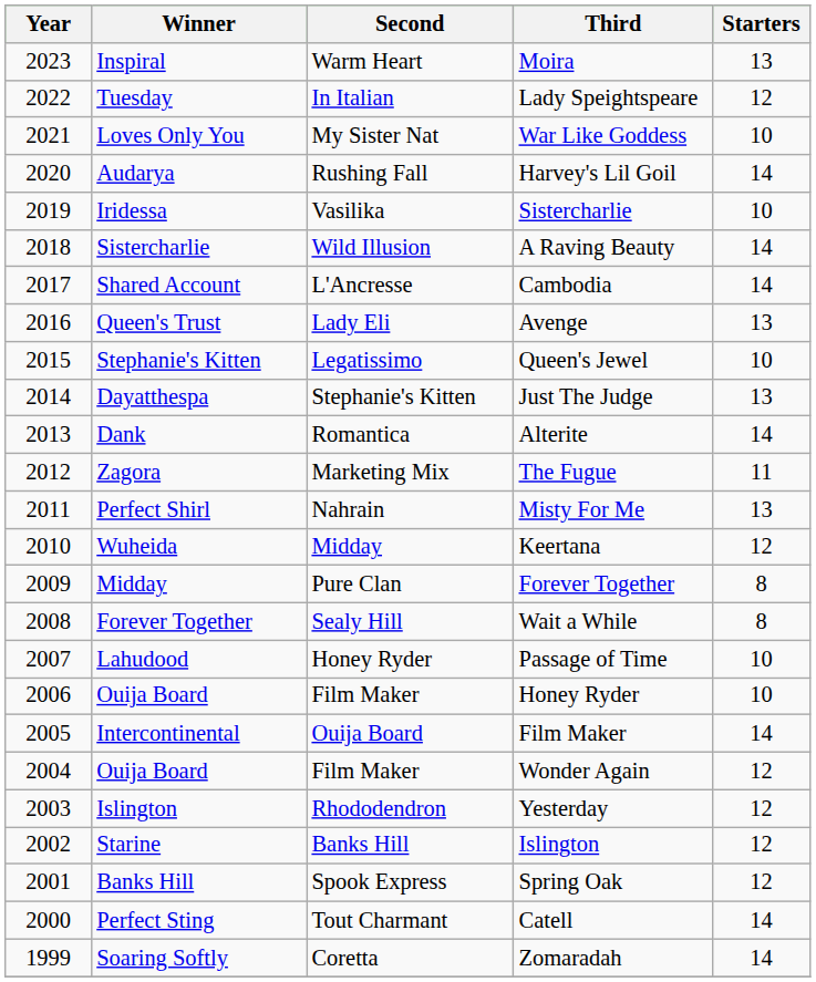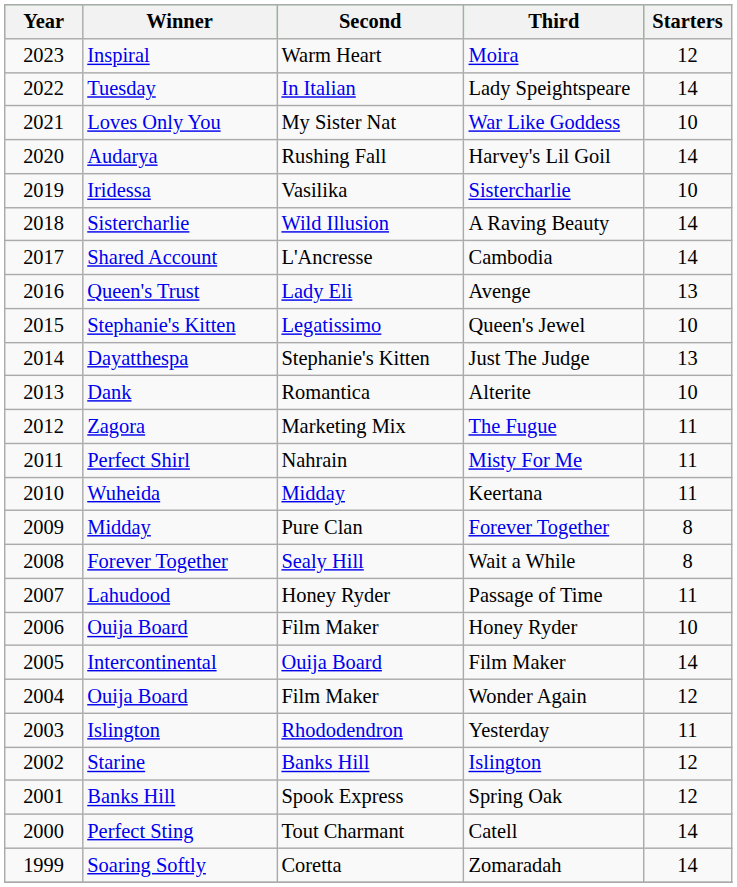Moira | Starters: 13 -> 12
Lady Speightspeare | Starters: 12 -> 14
Alterite | Starters: 14 -> 10
Misty For Me | Starters: 13 -> 11
Keertana | Starters: 12 -> 11
Passage of Time | Starters: 10 -> 11
Yesterday | Starters: 12 -> 11
